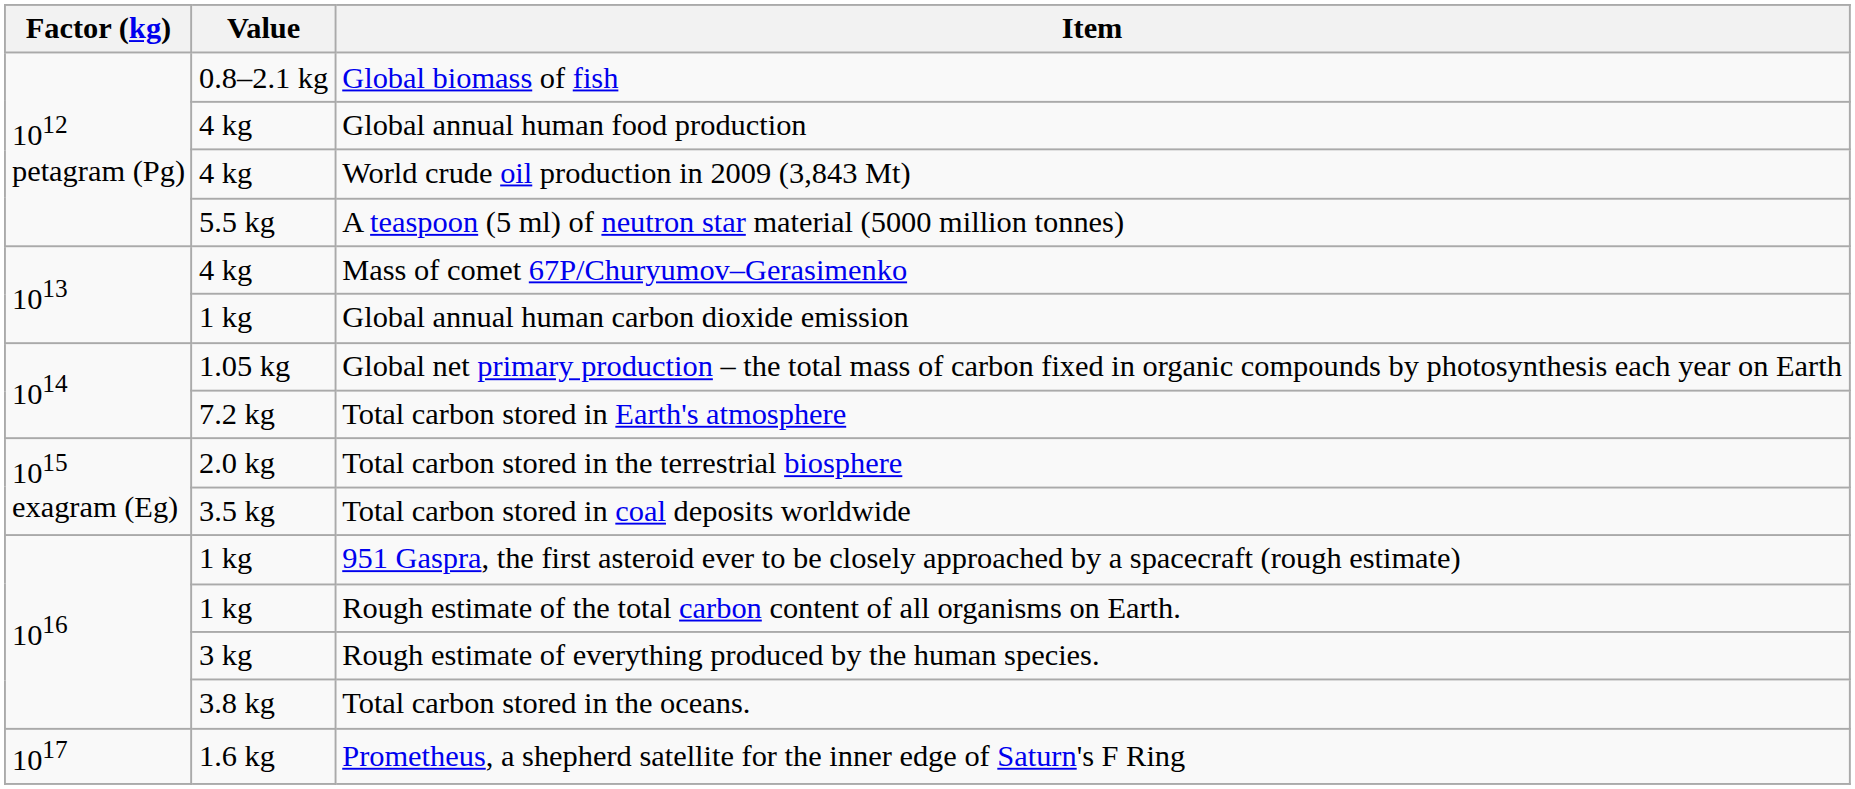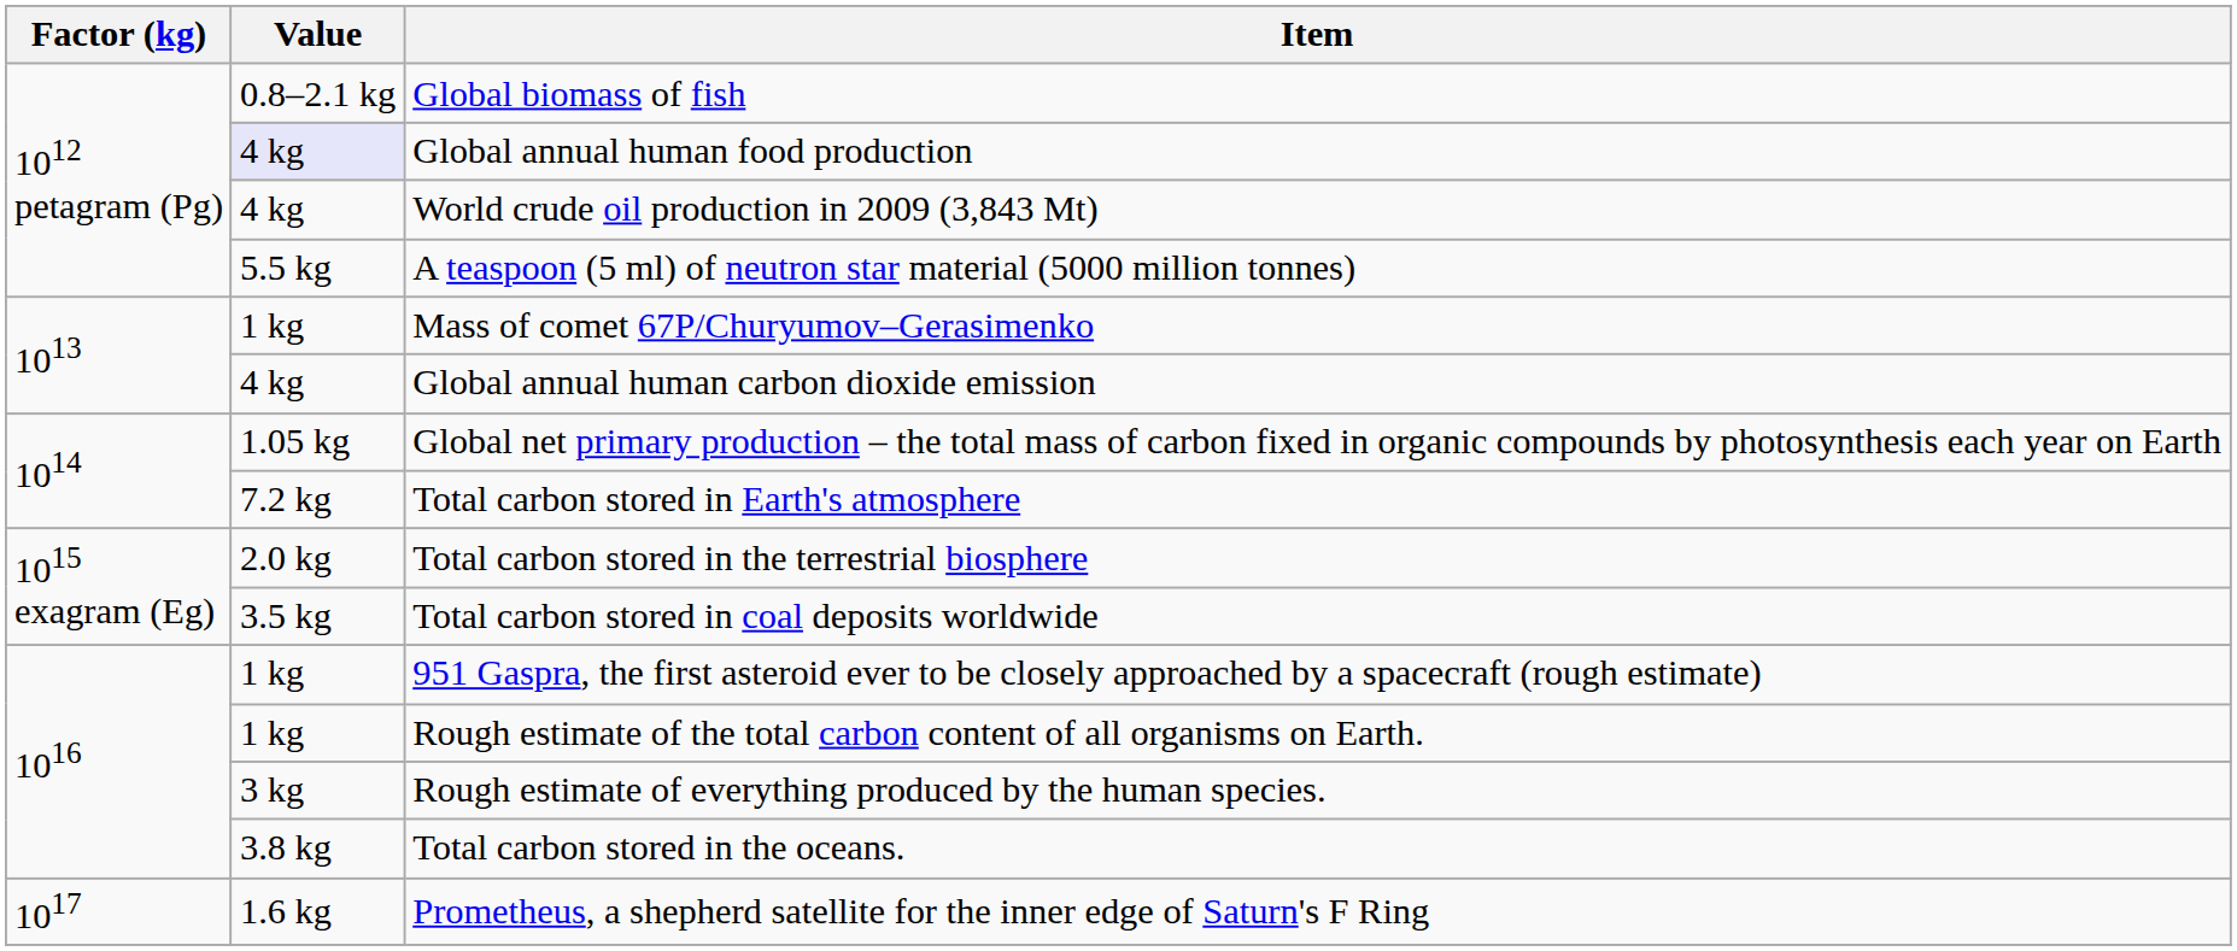Global annual human food production | Value: no background -> lavender background
Mass of comet 67P/Churyumov–Gerasimenko | Value: 4 kg -> 1 kg
Global annual human carbon dioxide emission | Value: 1 kg -> 4 kg
